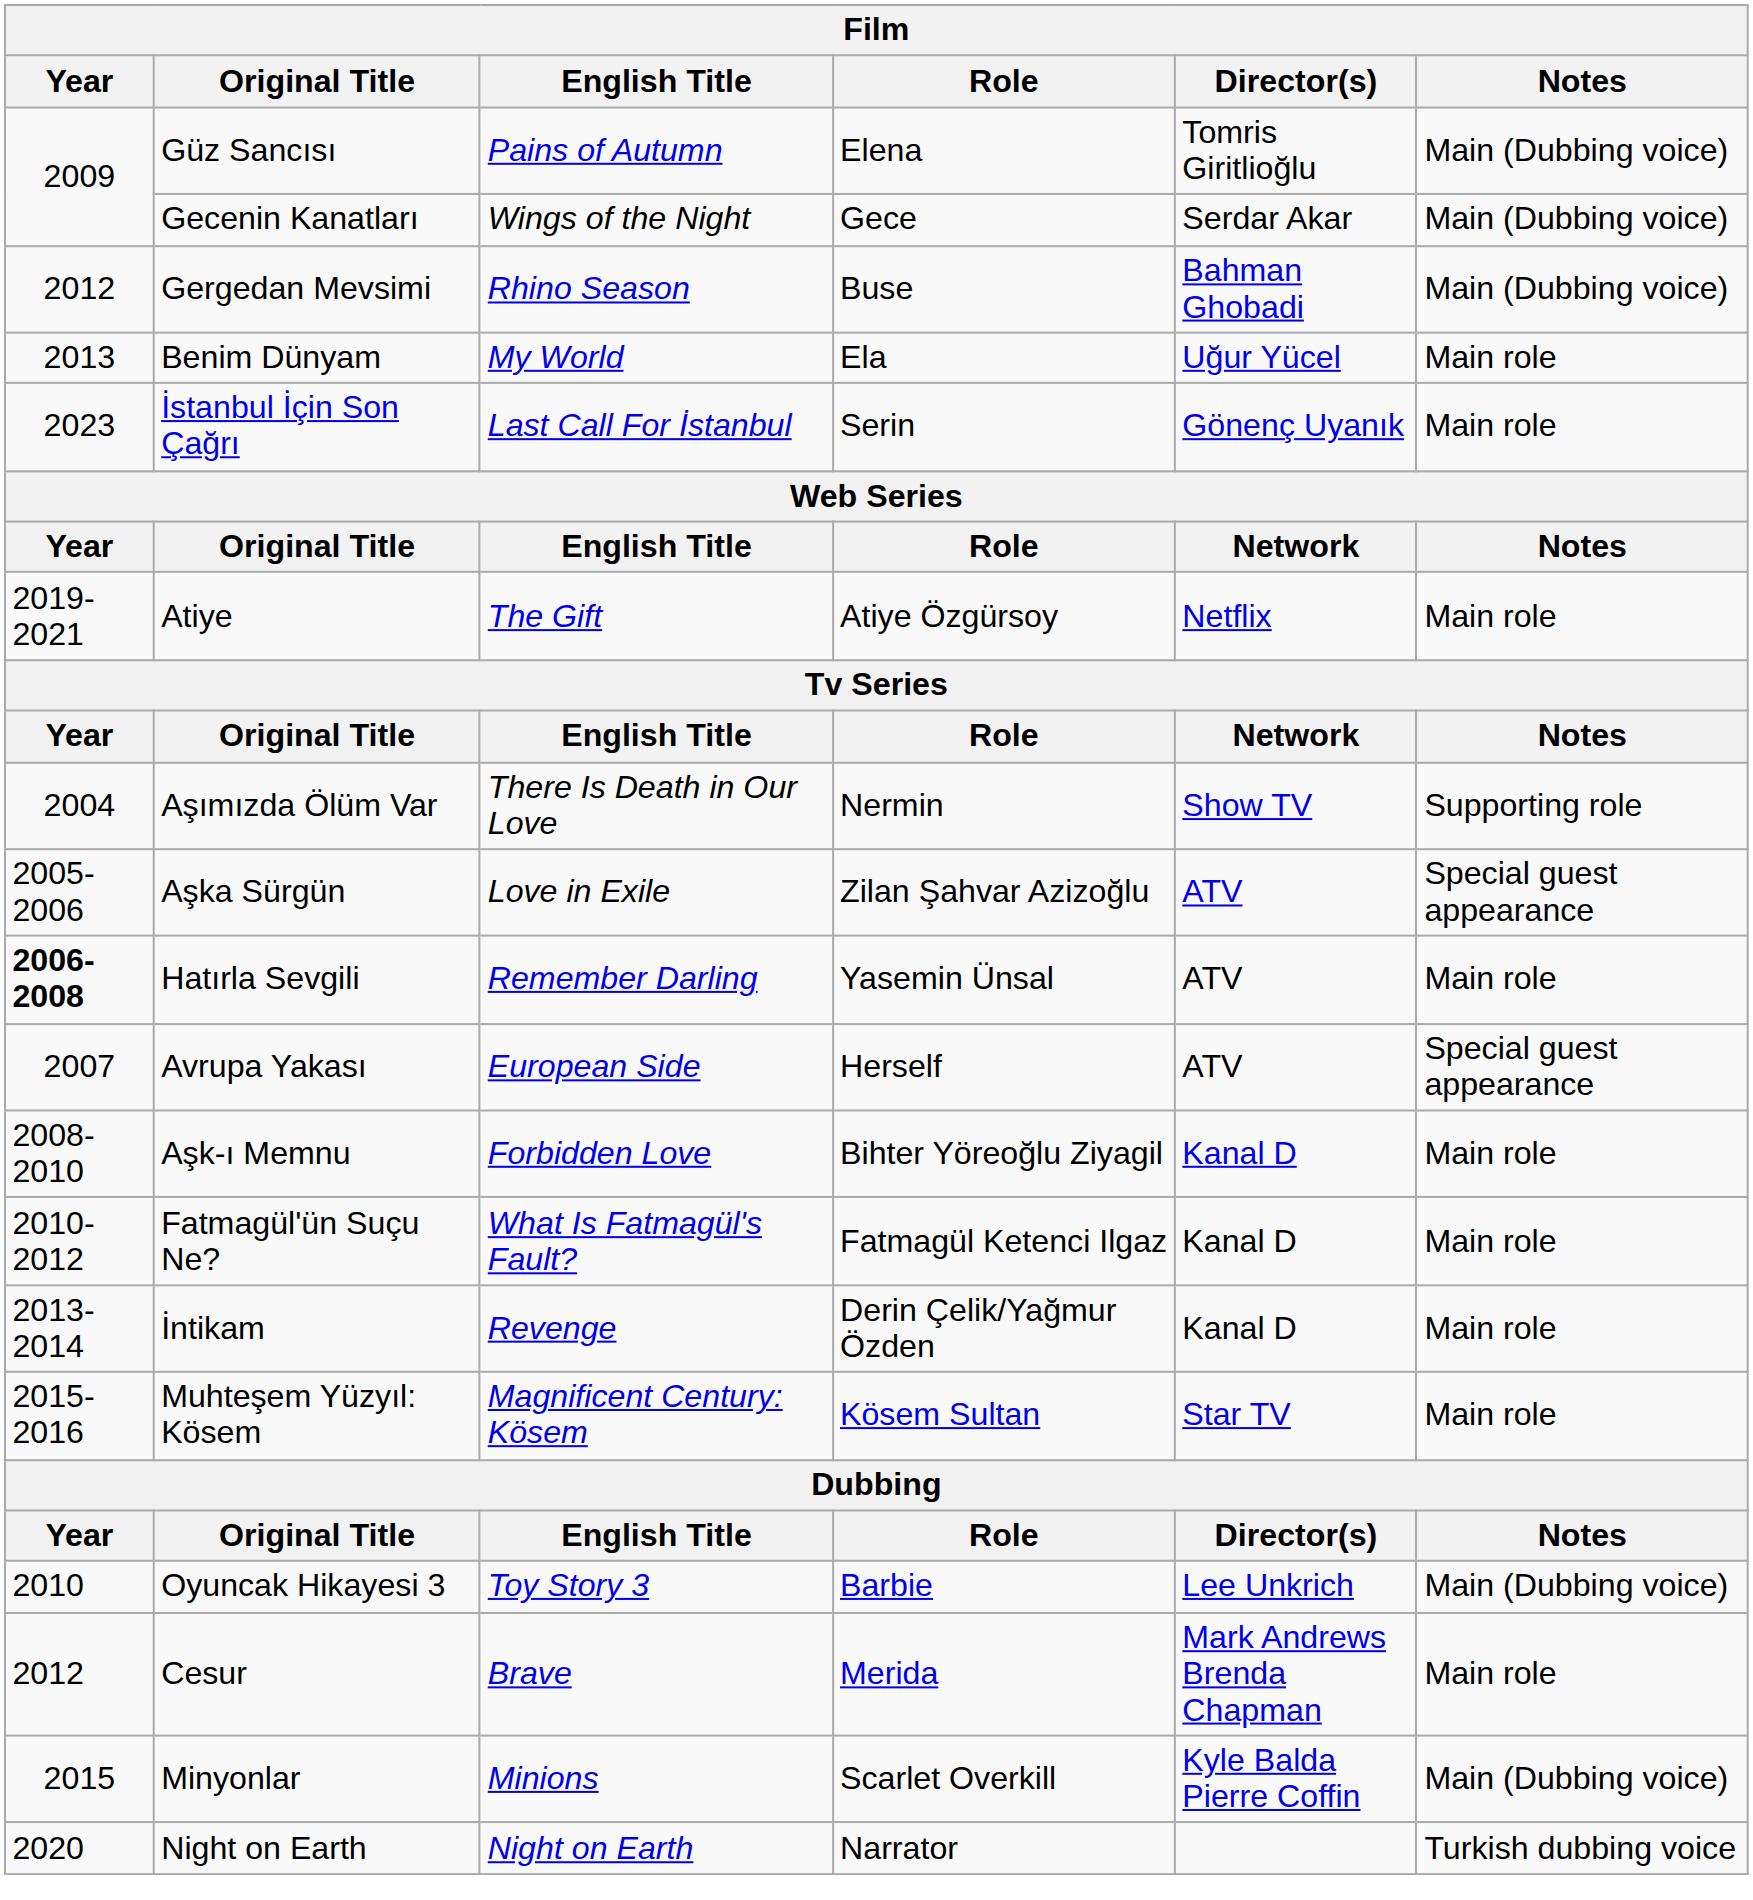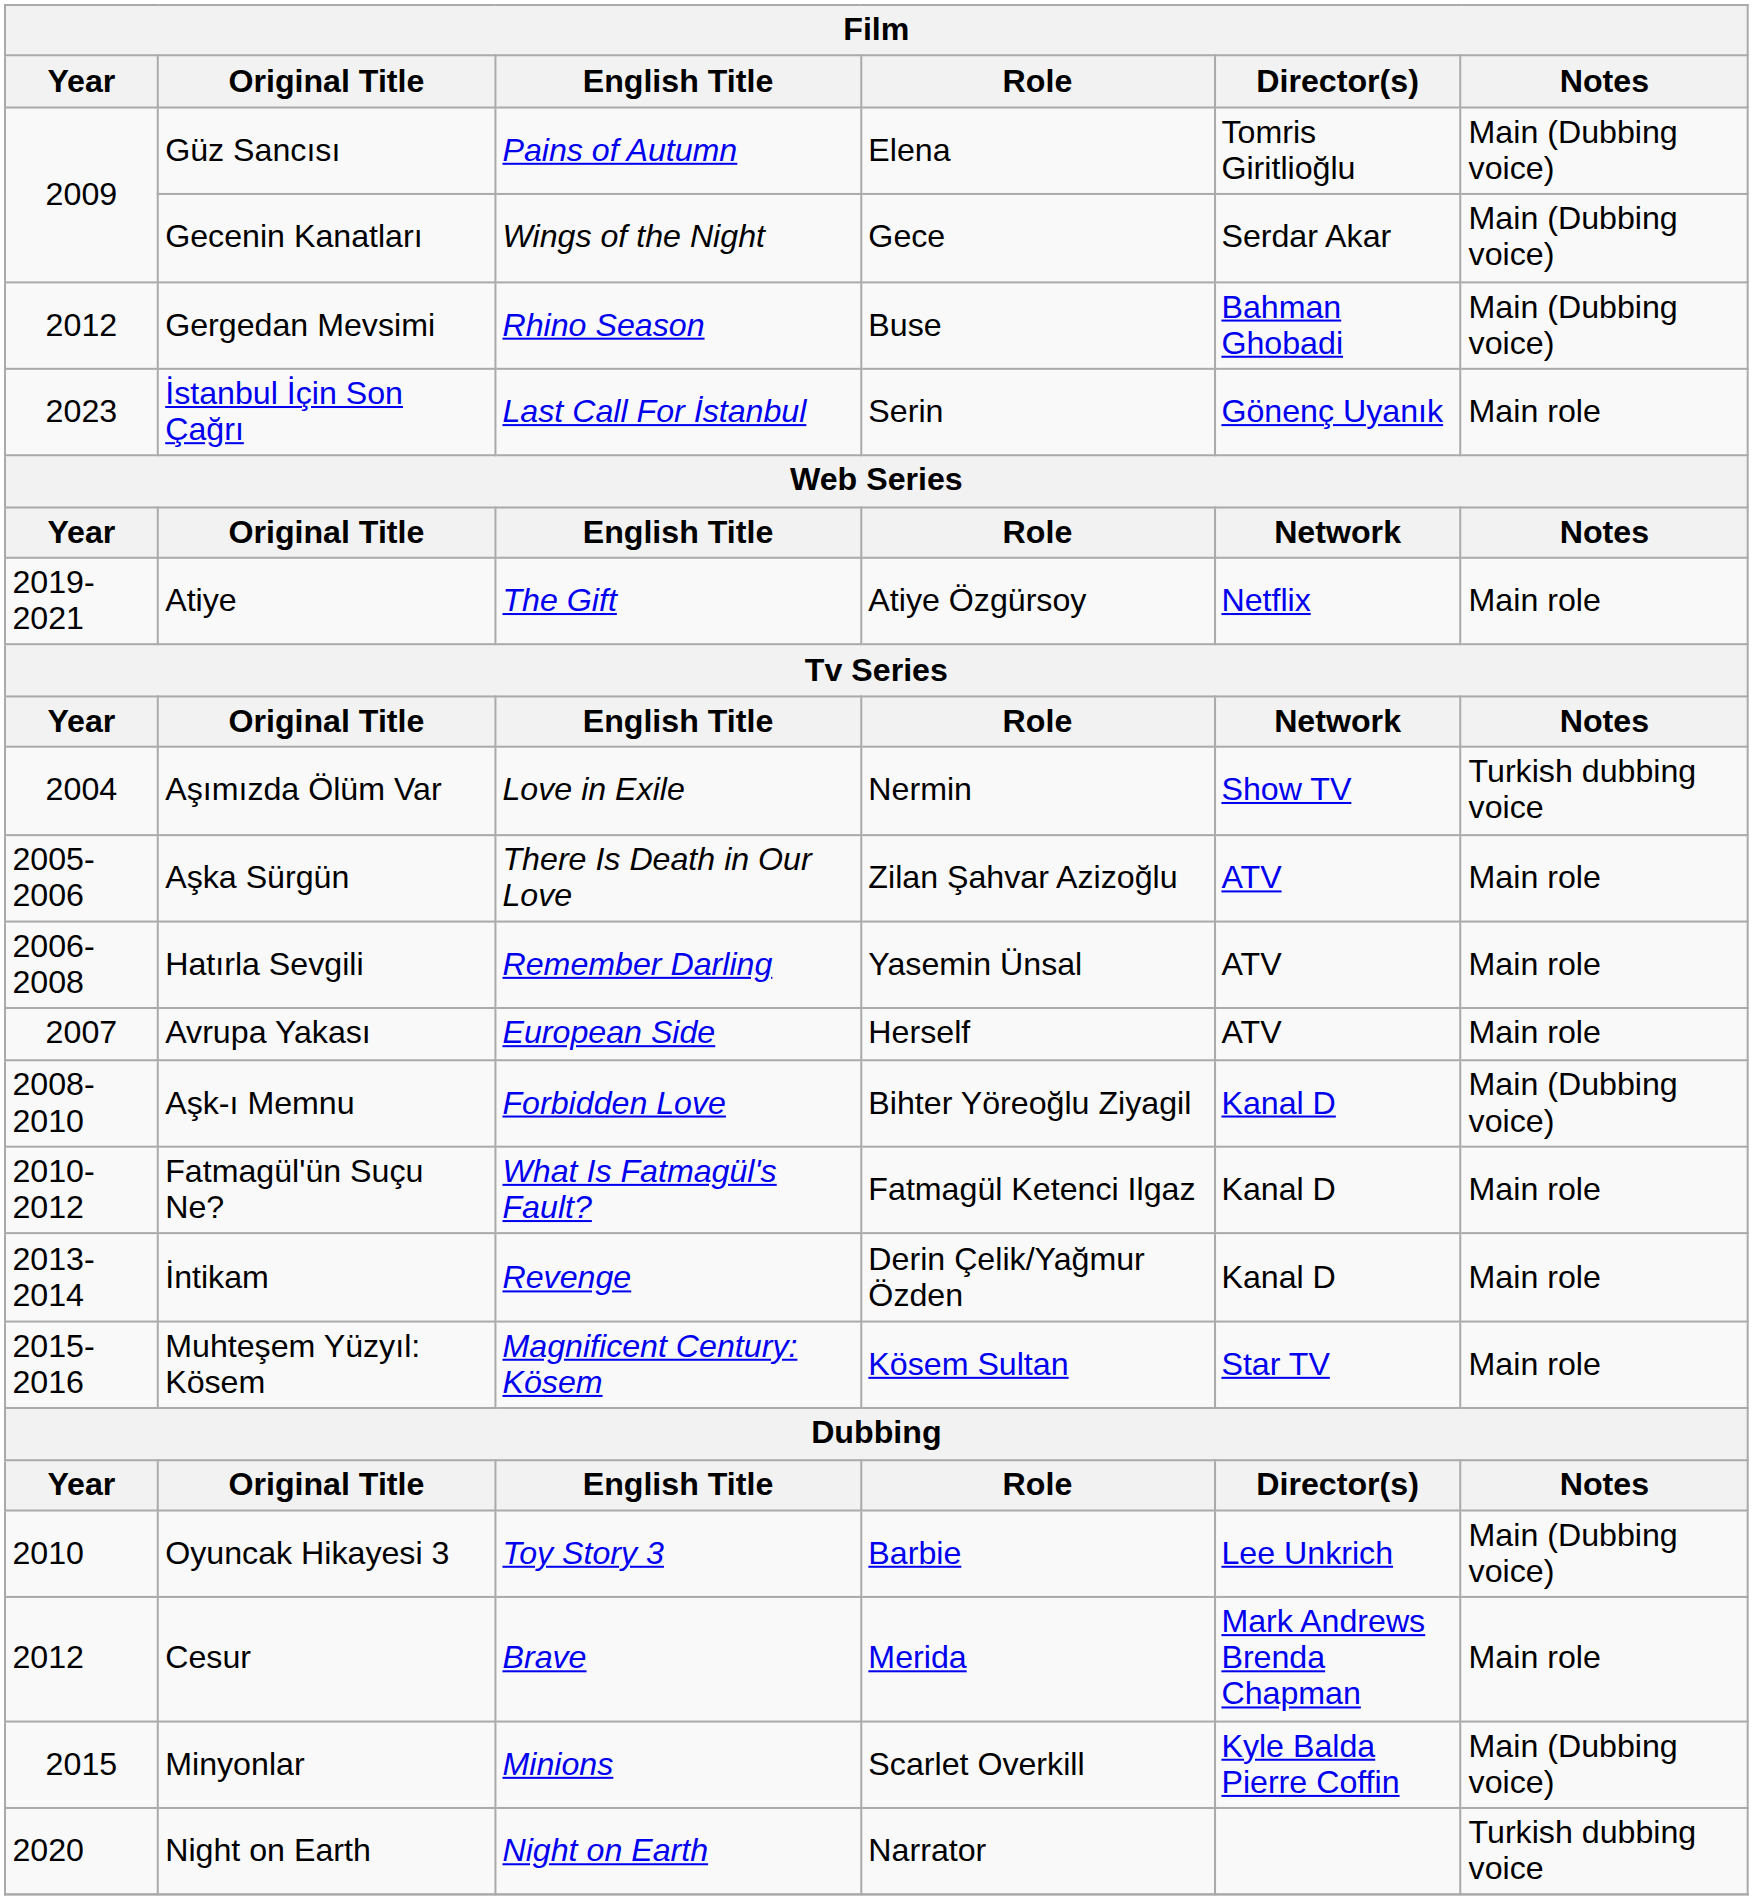- row: 2013 | Benim Dünyam | My World | Ela | Uğur Yücel | Main role
Aşımızda Ölüm Var | English Title: There Is Death in Our Love -> Love in Exile
Aşımızda Ölüm Var | Notes: Supporting role -> Turkish dubbing voice
Aşka Sürgün | English Title: Love in Exile -> There Is Death in Our Love
Aşka Sürgün | Notes: Special guest appearance -> Main role
Hatırla Sevgili | Year: bold -> normal
Avrupa Yakası | Notes: Special guest appearance -> Main role
Aşk-ı Memnu | Notes: Main role -> Main (Dubbing voice)
